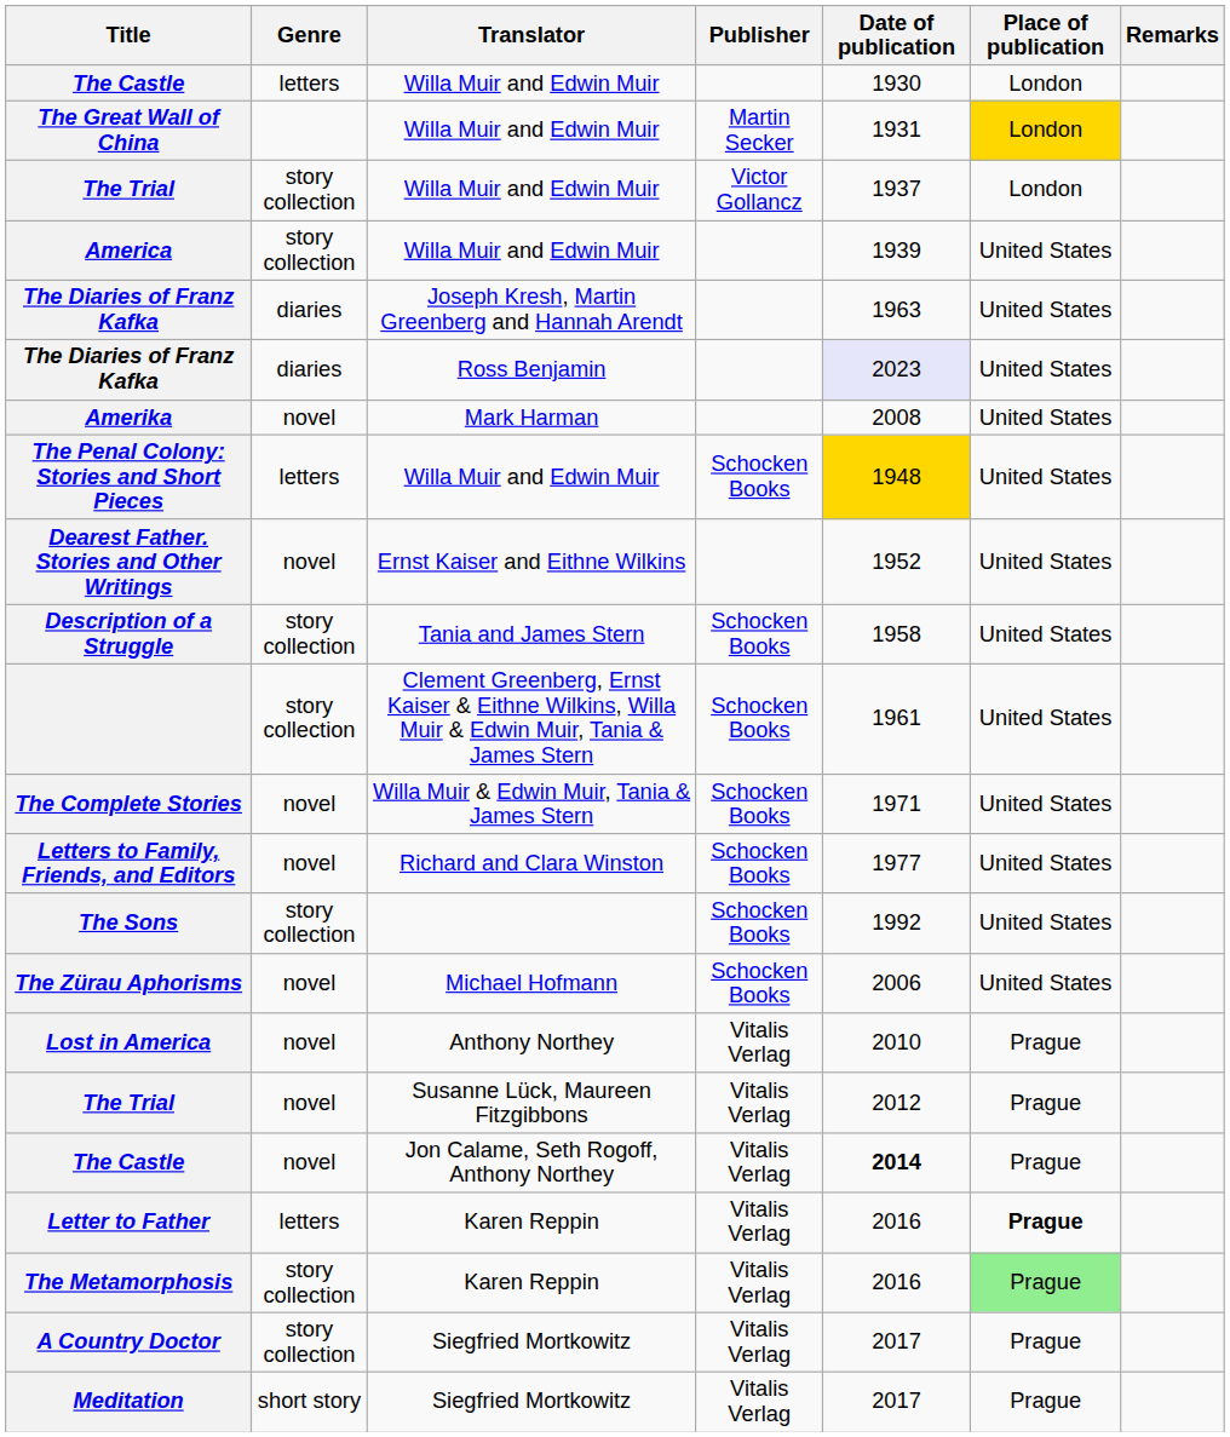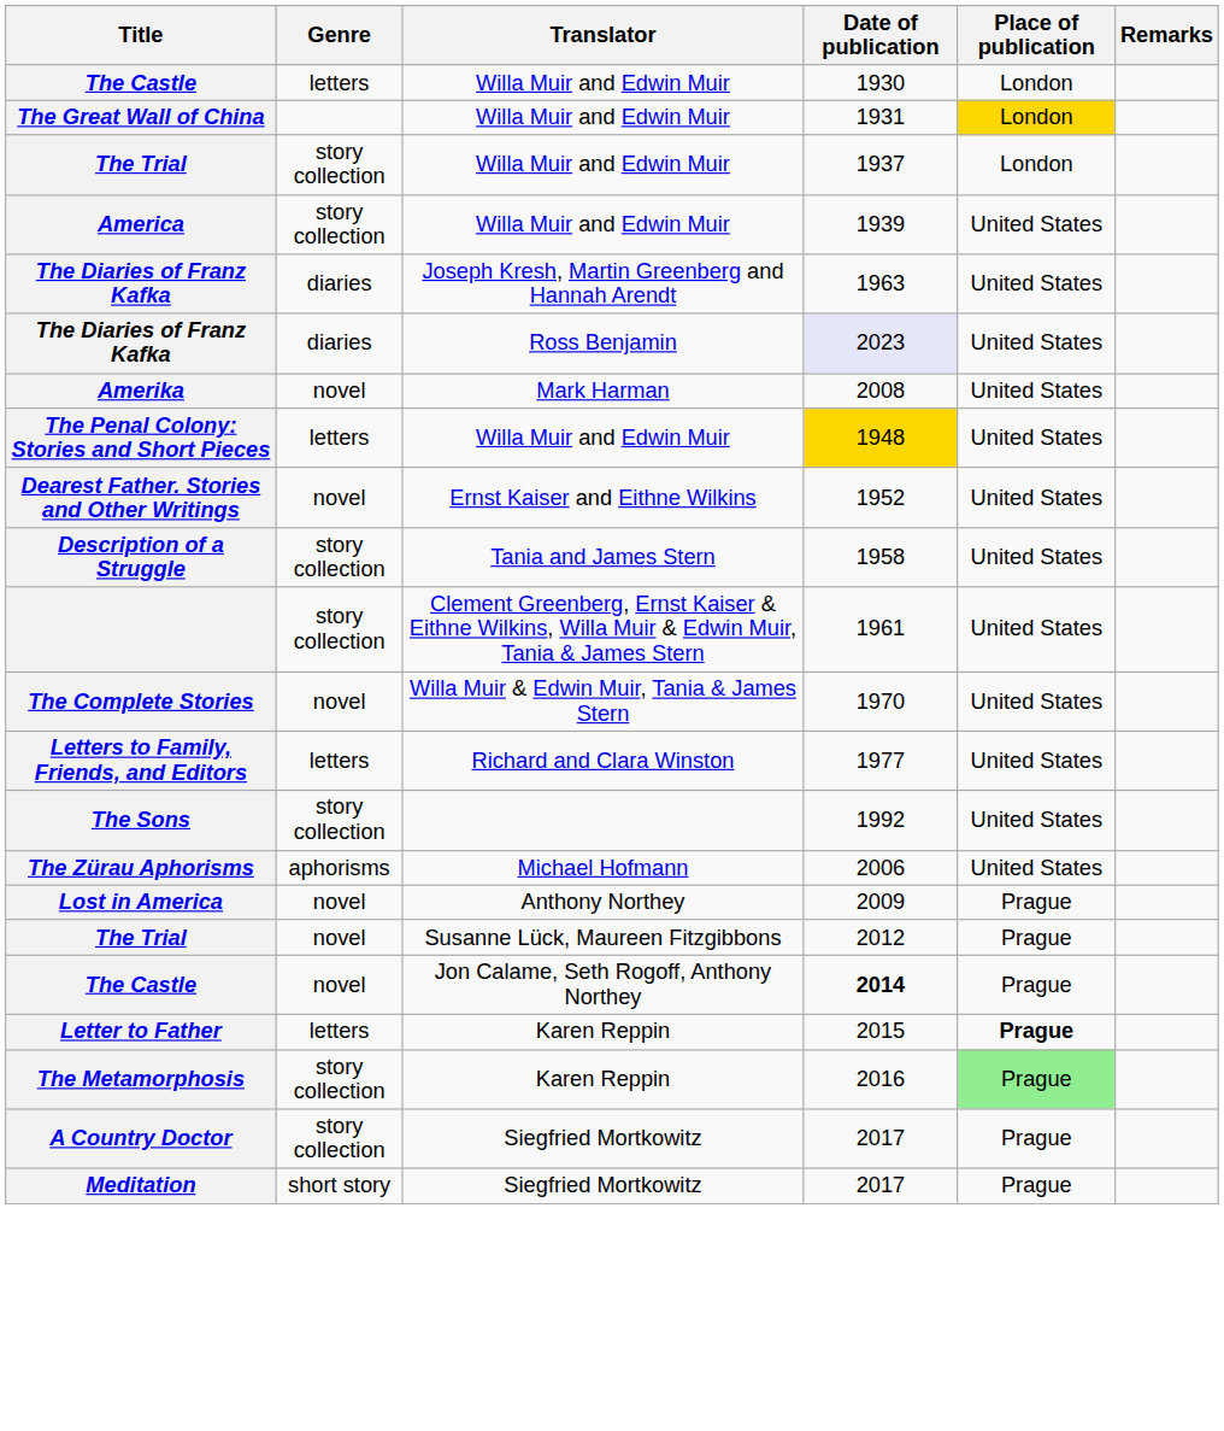- column: Publisher | Martin Secker | Victor Gollancz | Schocken Books | Schocken Books | Schocken Books | Schocken Books | Schocken Books | Schocken Books | Schocken Books | Vitalis Verlag | Vitalis Verlag | Vitalis Verlag | Vitalis Verlag | Vitalis Verlag | Vitalis Verlag | Vitalis Verlag
The Complete Stories | Date of publication: 1971 -> 1970
Letters to Family, Friends, and Editors | Genre: novel -> letters
The Zürau Aphorisms | Genre: novel -> aphorisms
Lost in America | Date of publication: 2010 -> 2009
Letter to Father | Date of publication: 2016 -> 2015
